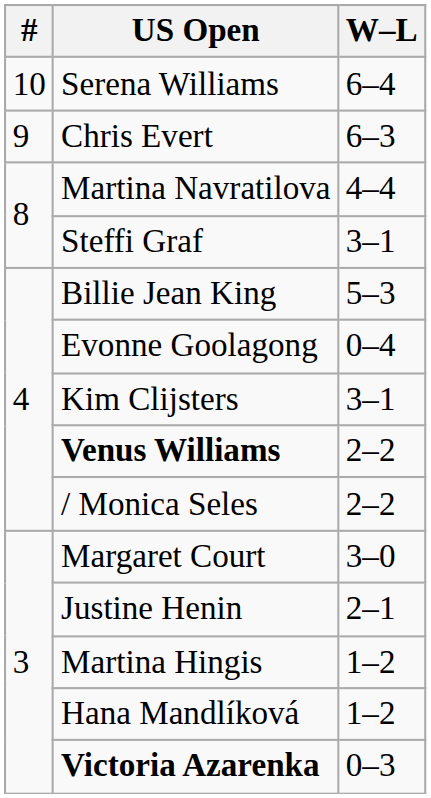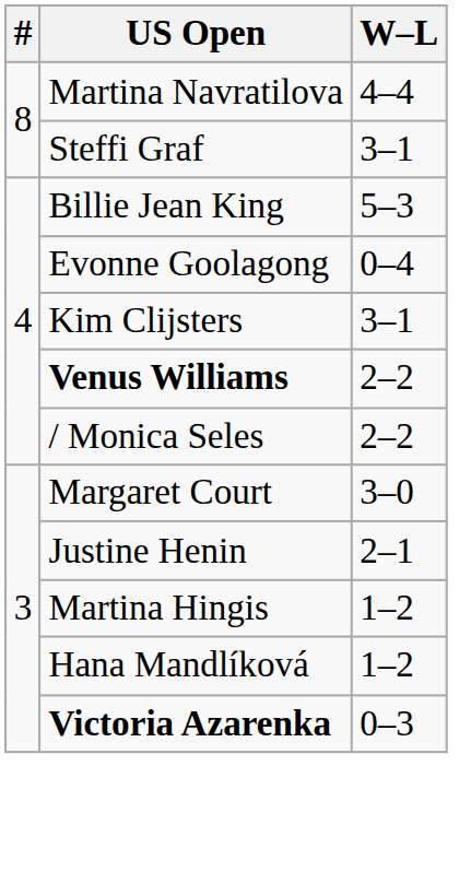- row: 10 | Serena Williams | 6–4
- row: 9 | Chris Evert | 6–3
